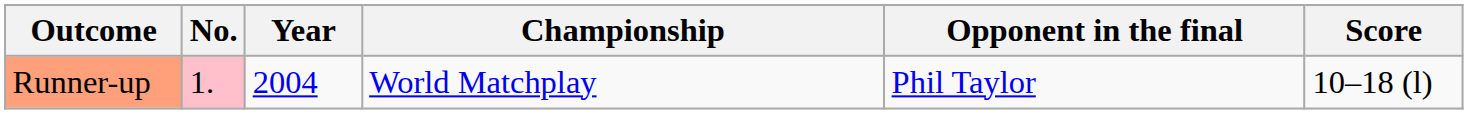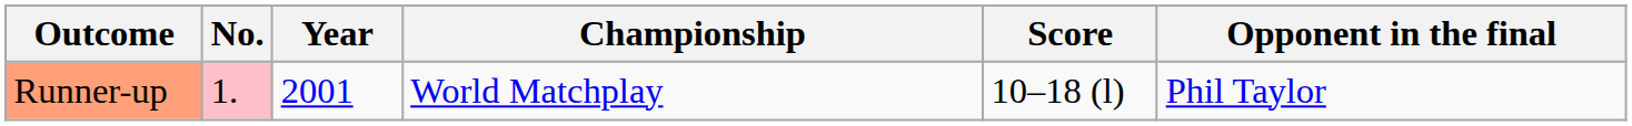columns swapped: Opponent in the final <-> Score
Runner-up | Year: 2004 -> 2001
